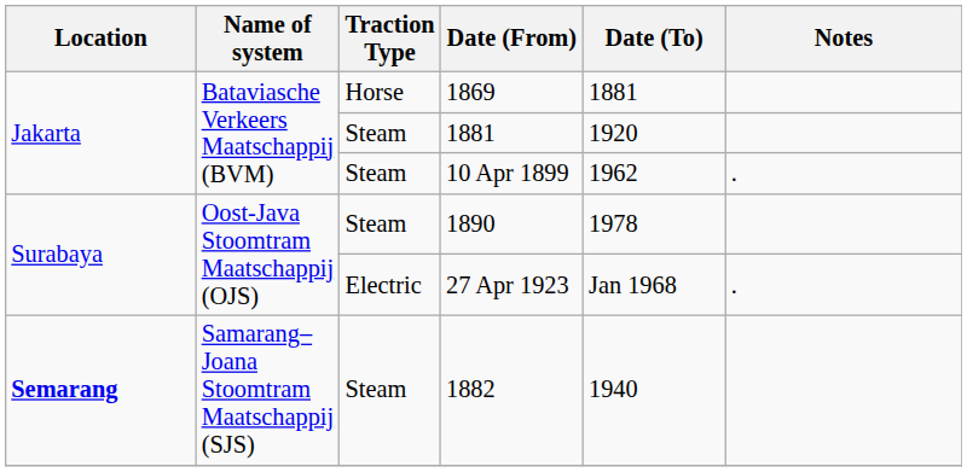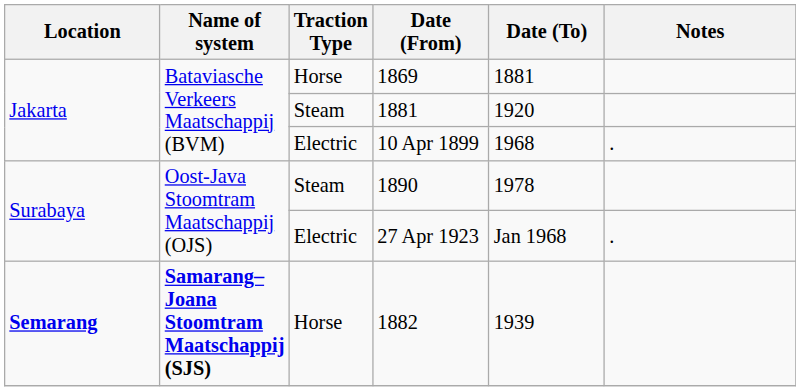10 Apr 1899 | Traction Type: Steam -> Electric
10 Apr 1899 | Date (To): 1962 -> 1968
1882 | Name of system: normal -> bold
1882 | Traction Type: Steam -> Horse
1882 | Date (To): 1940 -> 1939
